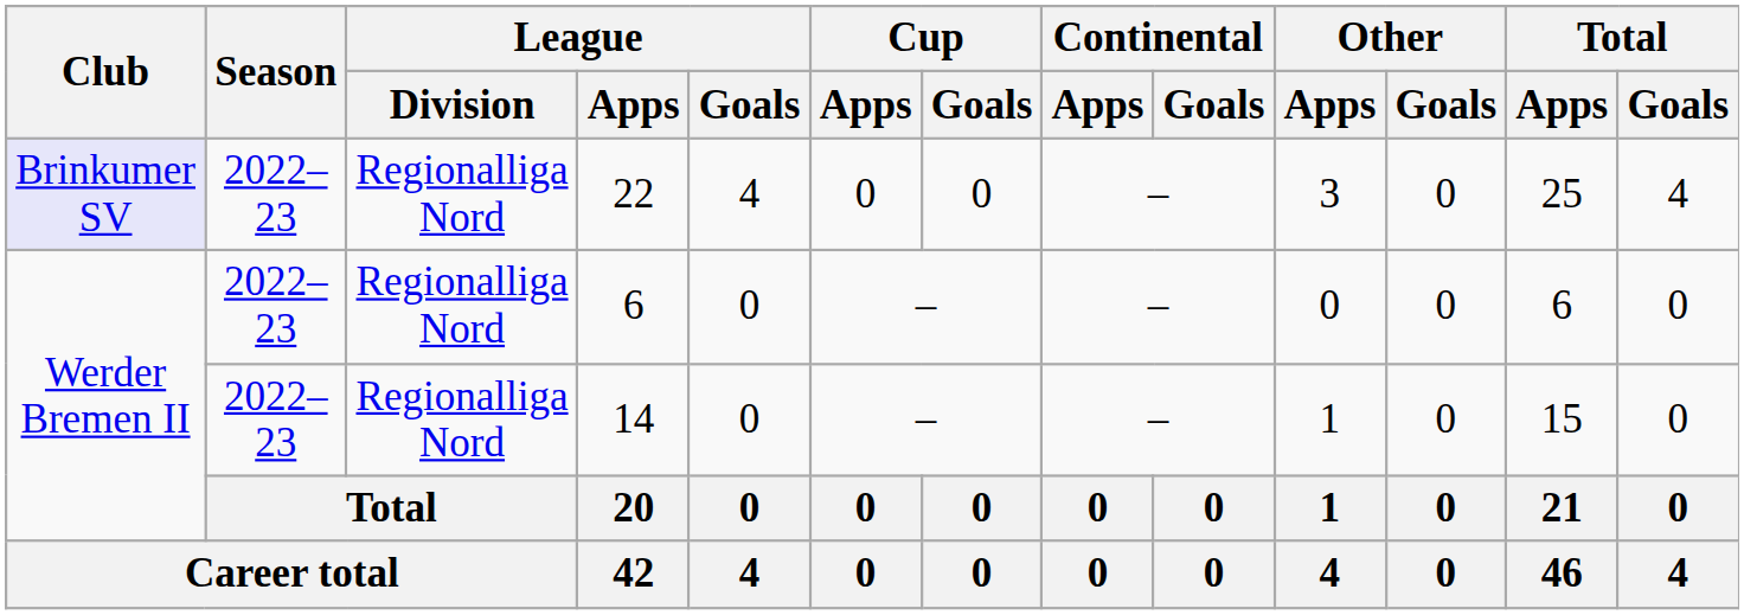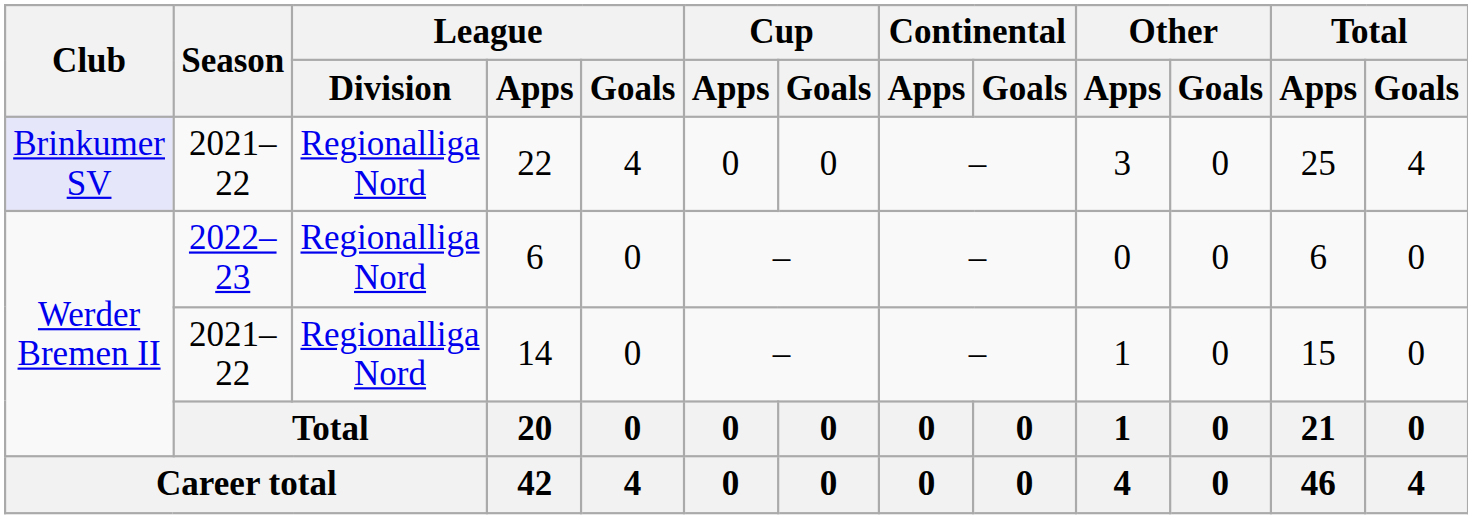22 | Season: 2022–23 -> 2021–22
14 | Season: 2022–23 -> 2021–22
